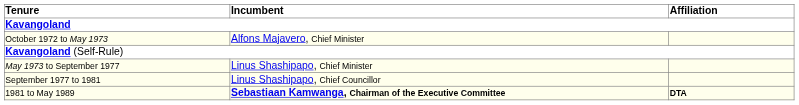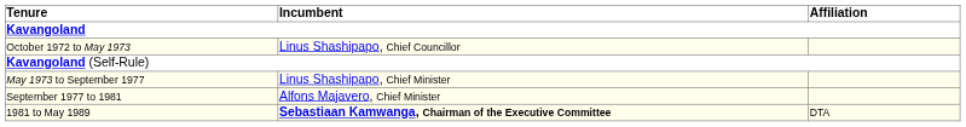October 1972 to May 1973 | Incumbent: Alfons Majavero, Chief Minister -> Linus Shashipapo, Chief Councillor
September 1977 to 1981 | Incumbent: Linus Shashipapo, Chief Councillor -> Alfons Majavero, Chief Minister
1981 to May 1989 | Affiliation: bold -> normal
